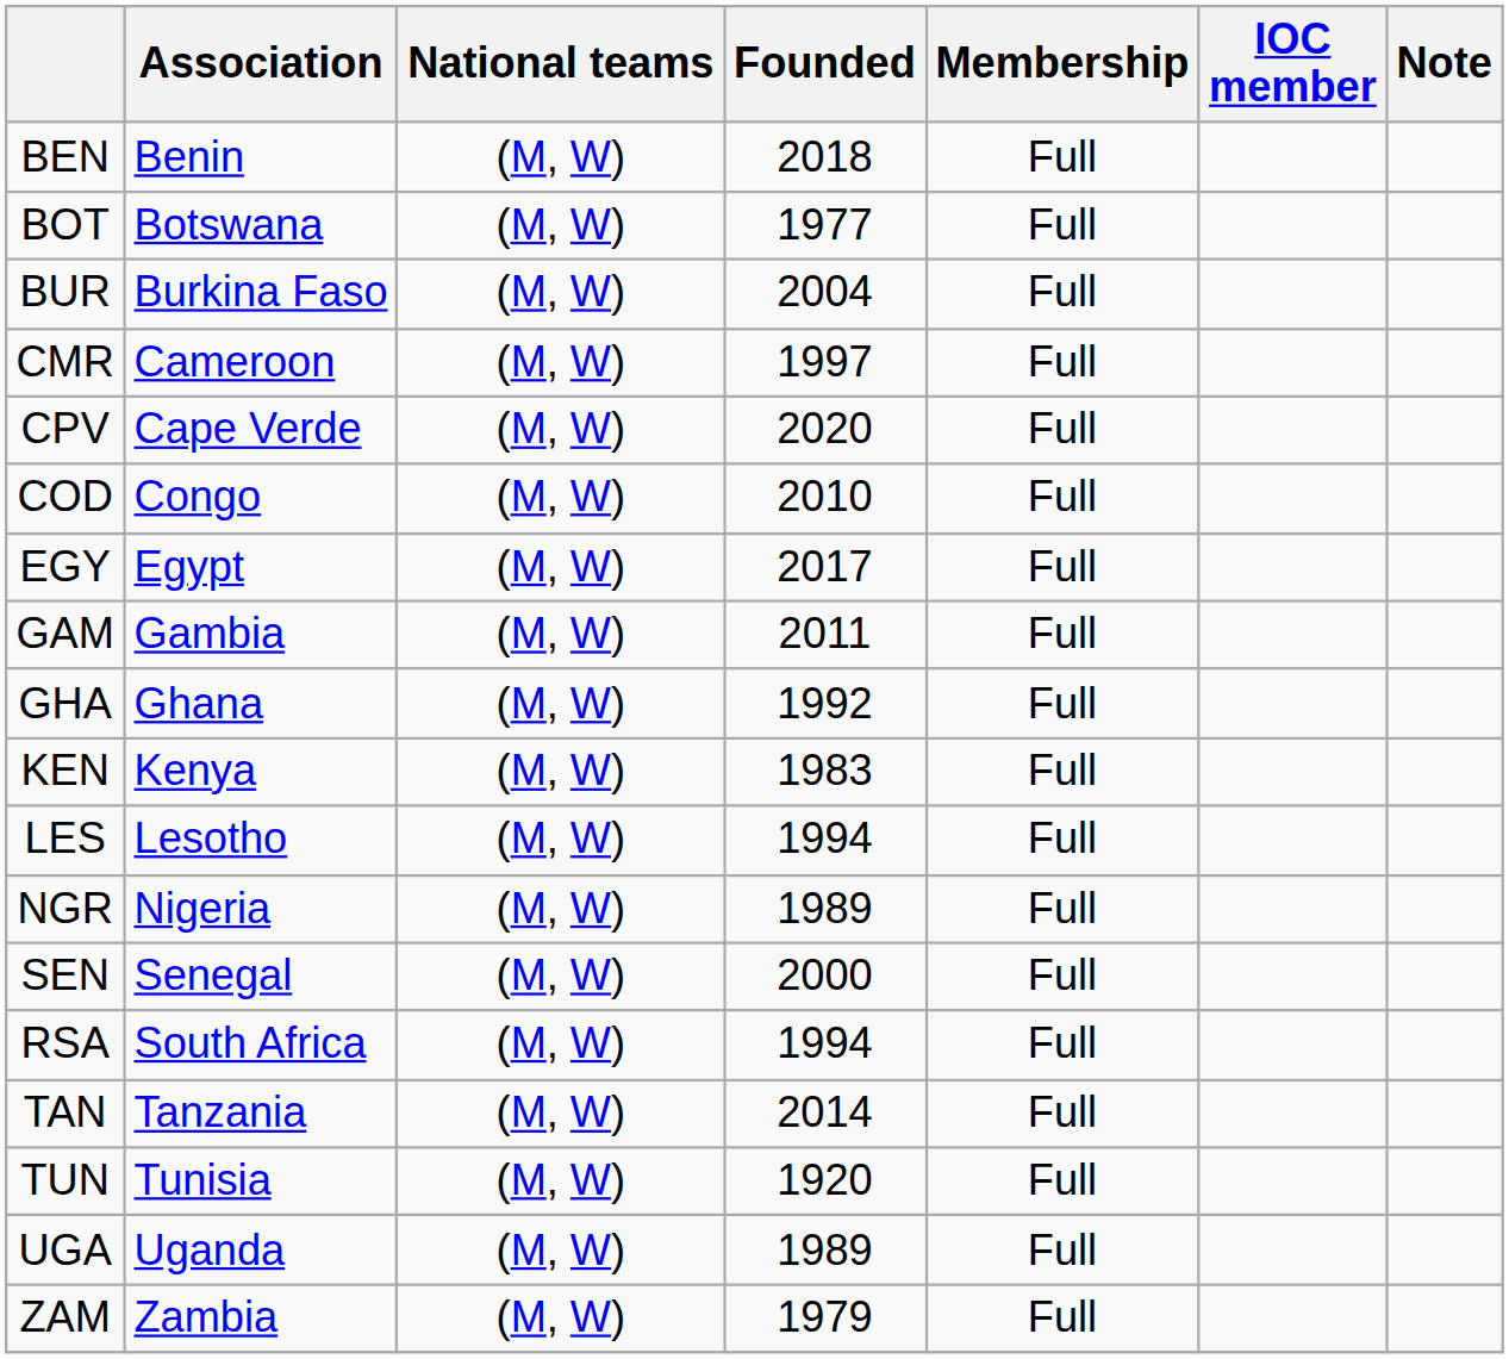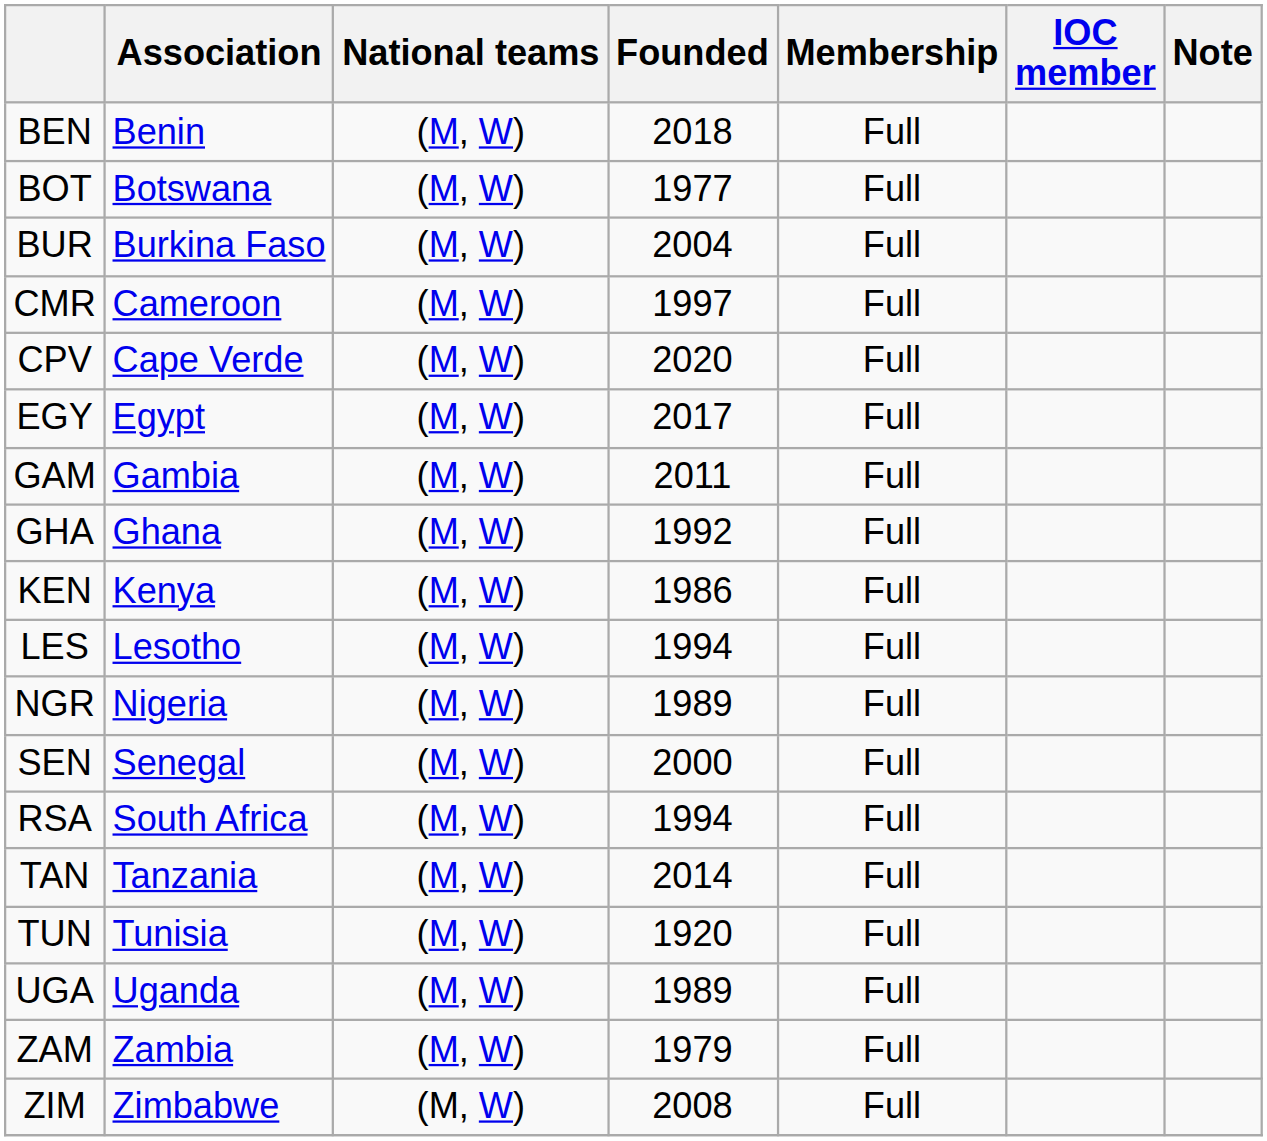- row: COD | Congo | (M, W) | 2010 | Full
KEN | Founded: 1983 -> 1986
+ row: ZIM | Zimbabwe | (M, W) | 2008 | Full
